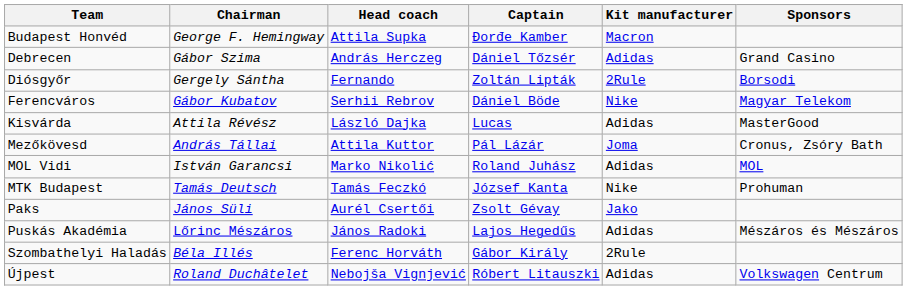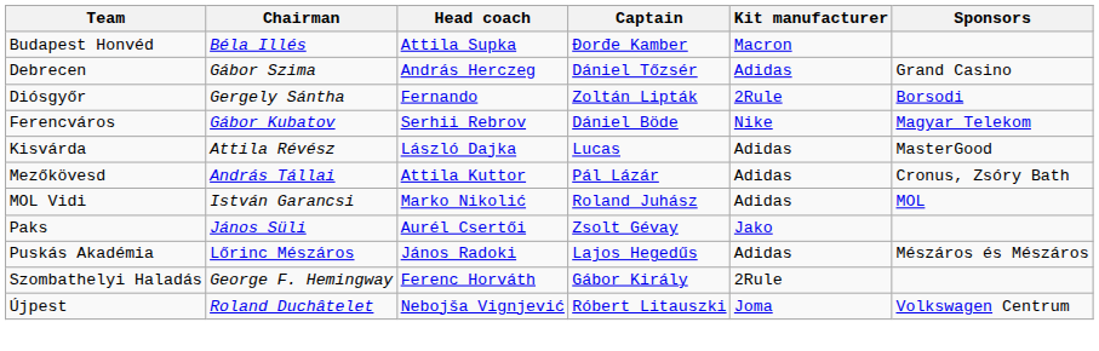Budapest Honvéd | Chairman: George F. Hemingway -> Béla Illés
Mezőkövesd | Kit manufacturer: Joma -> Adidas
- row: MTK Budapest | Tamás Deutsch | Tamás Feczkó | József Kanta | Nike | Prohuman
Szombathelyi Haladás | Chairman: Béla Illés -> George F. Hemingway
Újpest | Kit manufacturer: Adidas -> Joma
